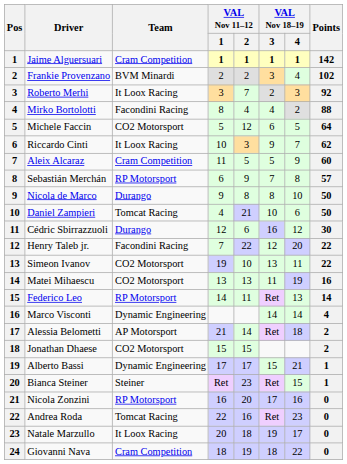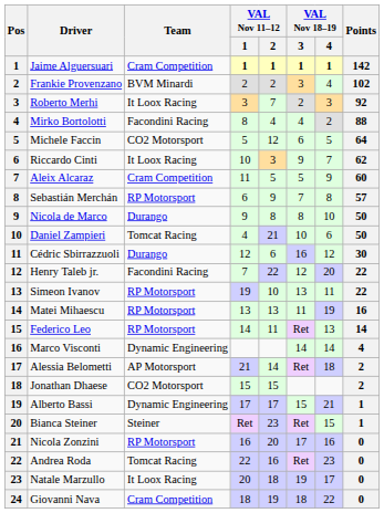Simeon Ivanov | Team: CO2 Motorsport -> RP Motorsport
Matei Mihaescu | Team: CO2 Motorsport -> RP Motorsport
